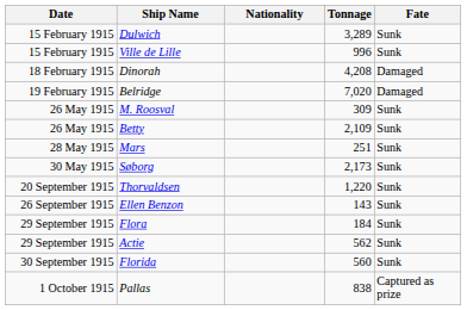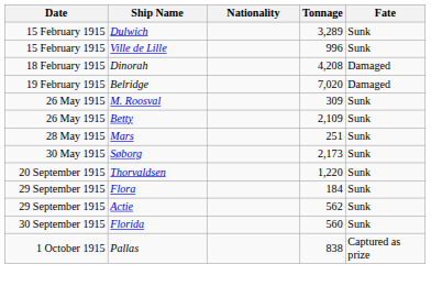- row: 26 September 1915 | Ellen Benzon | 143 | Sunk
